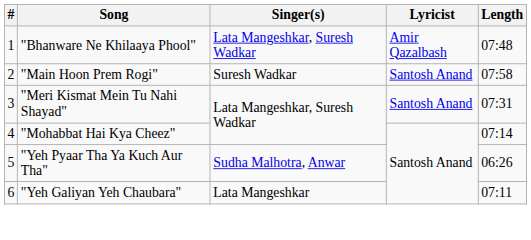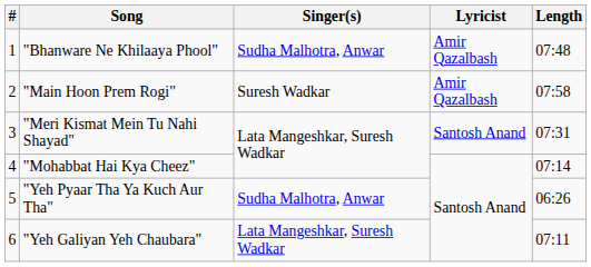"Bhanware Ne Khilaaya Phool" | Singer(s): Lata Mangeshkar, Suresh Wadkar -> Sudha Malhotra, Anwar
"Main Hoon Prem Rogi" | Lyricist: Santosh Anand -> Amir Qazalbash
"Yeh Galiyan Yeh Chaubara" | Singer(s): Lata Mangeshkar -> Lata Mangeshkar, Suresh Wadkar
